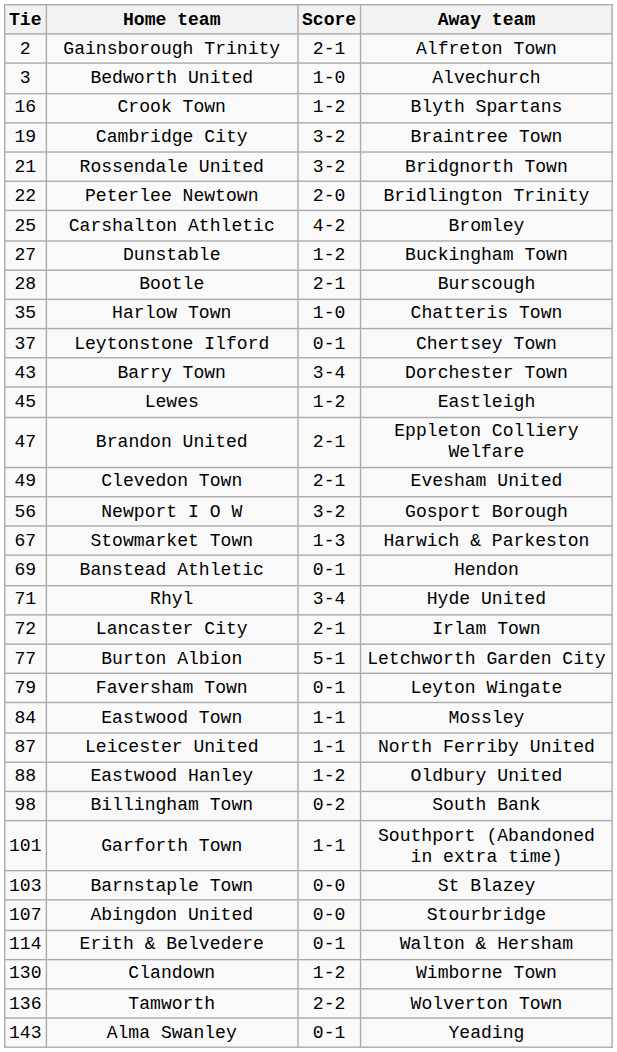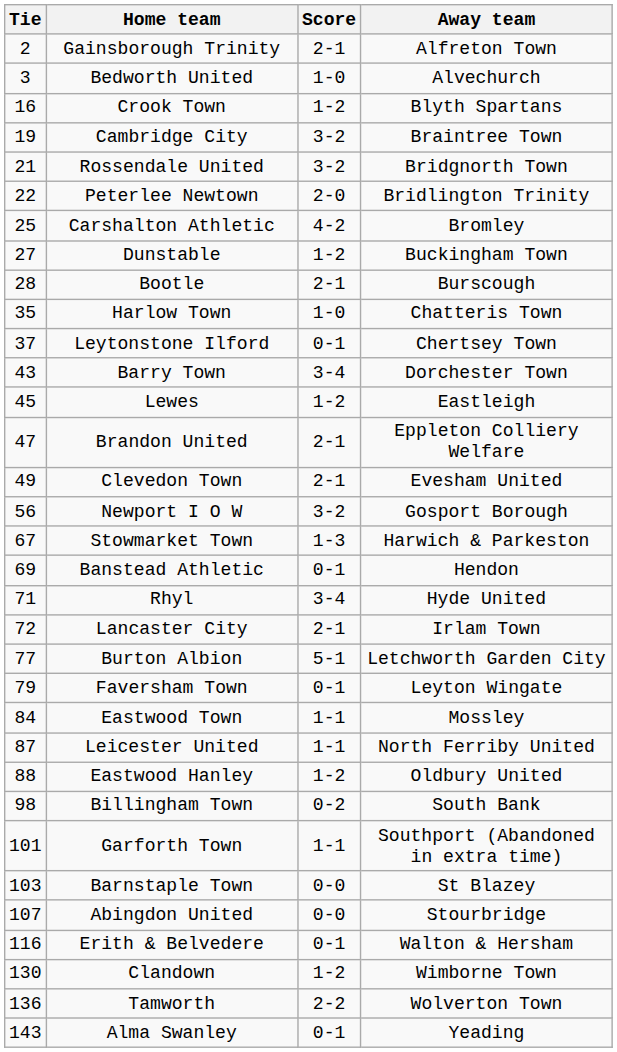Erith & Belvedere | Tie: 114 -> 116
